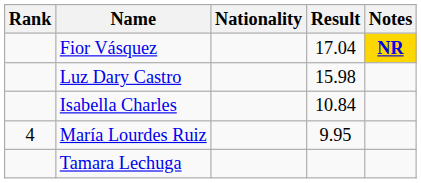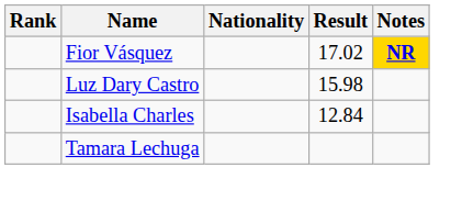Fior Vásquez | Result: 17.04 -> 17.02
Isabella Charles | Result: 10.84 -> 12.84
- row: 4 | María Lourdes Ruiz | 9.95
